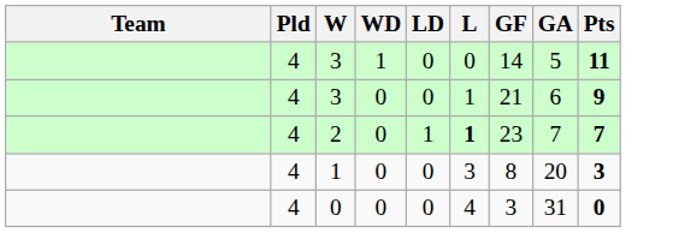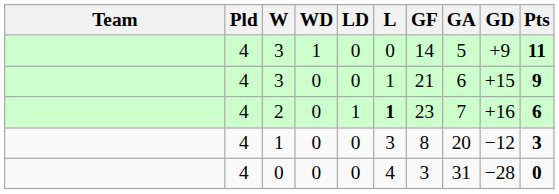+ column: GD | +9 | +15 | +16 | −12 | −28
2 | Pts: 7 -> 6
